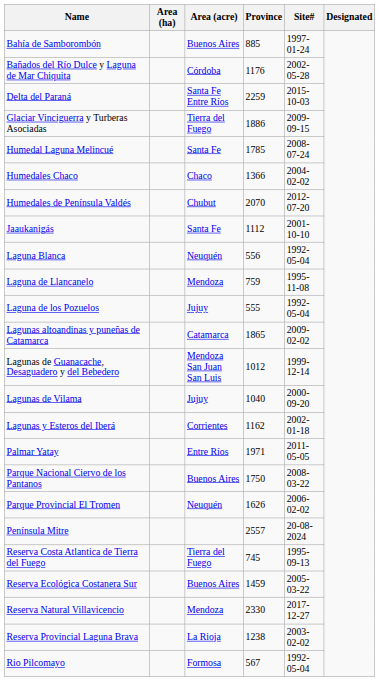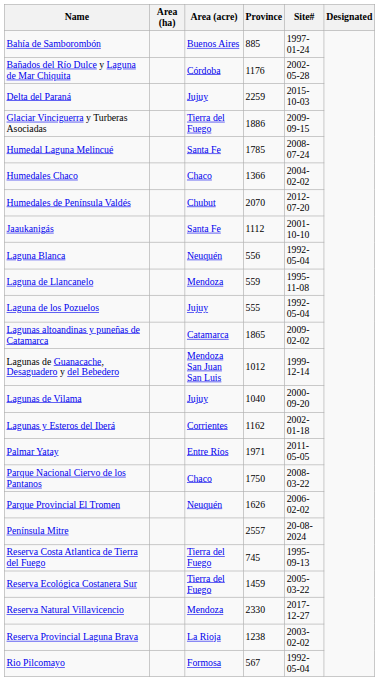Delta del Paraná | Area (acre): Santa Fe Entre Ríos -> Jujuy
Laguna de Llancanelo | Province: 759 -> 559
Parque Nacional Ciervo de los Pantanos | Area (acre): Buenos Aires -> Chaco
Reserva Ecológica Costanera Sur | Area (acre): Buenos Aires -> Tierra del Fuego
